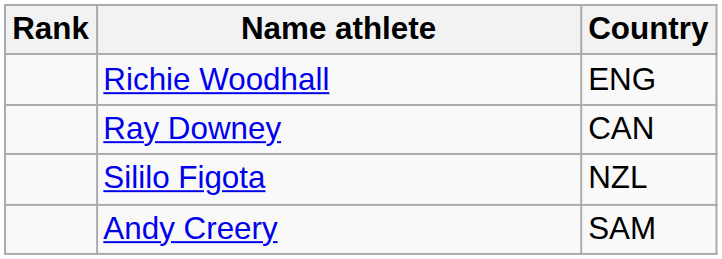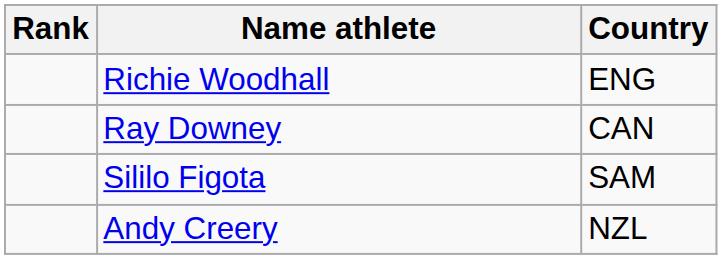Sililo Figota | Country: NZL -> SAM
Andy Creery | Country: SAM -> NZL
